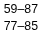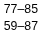rows swapped: 59–87 <-> 77–85
